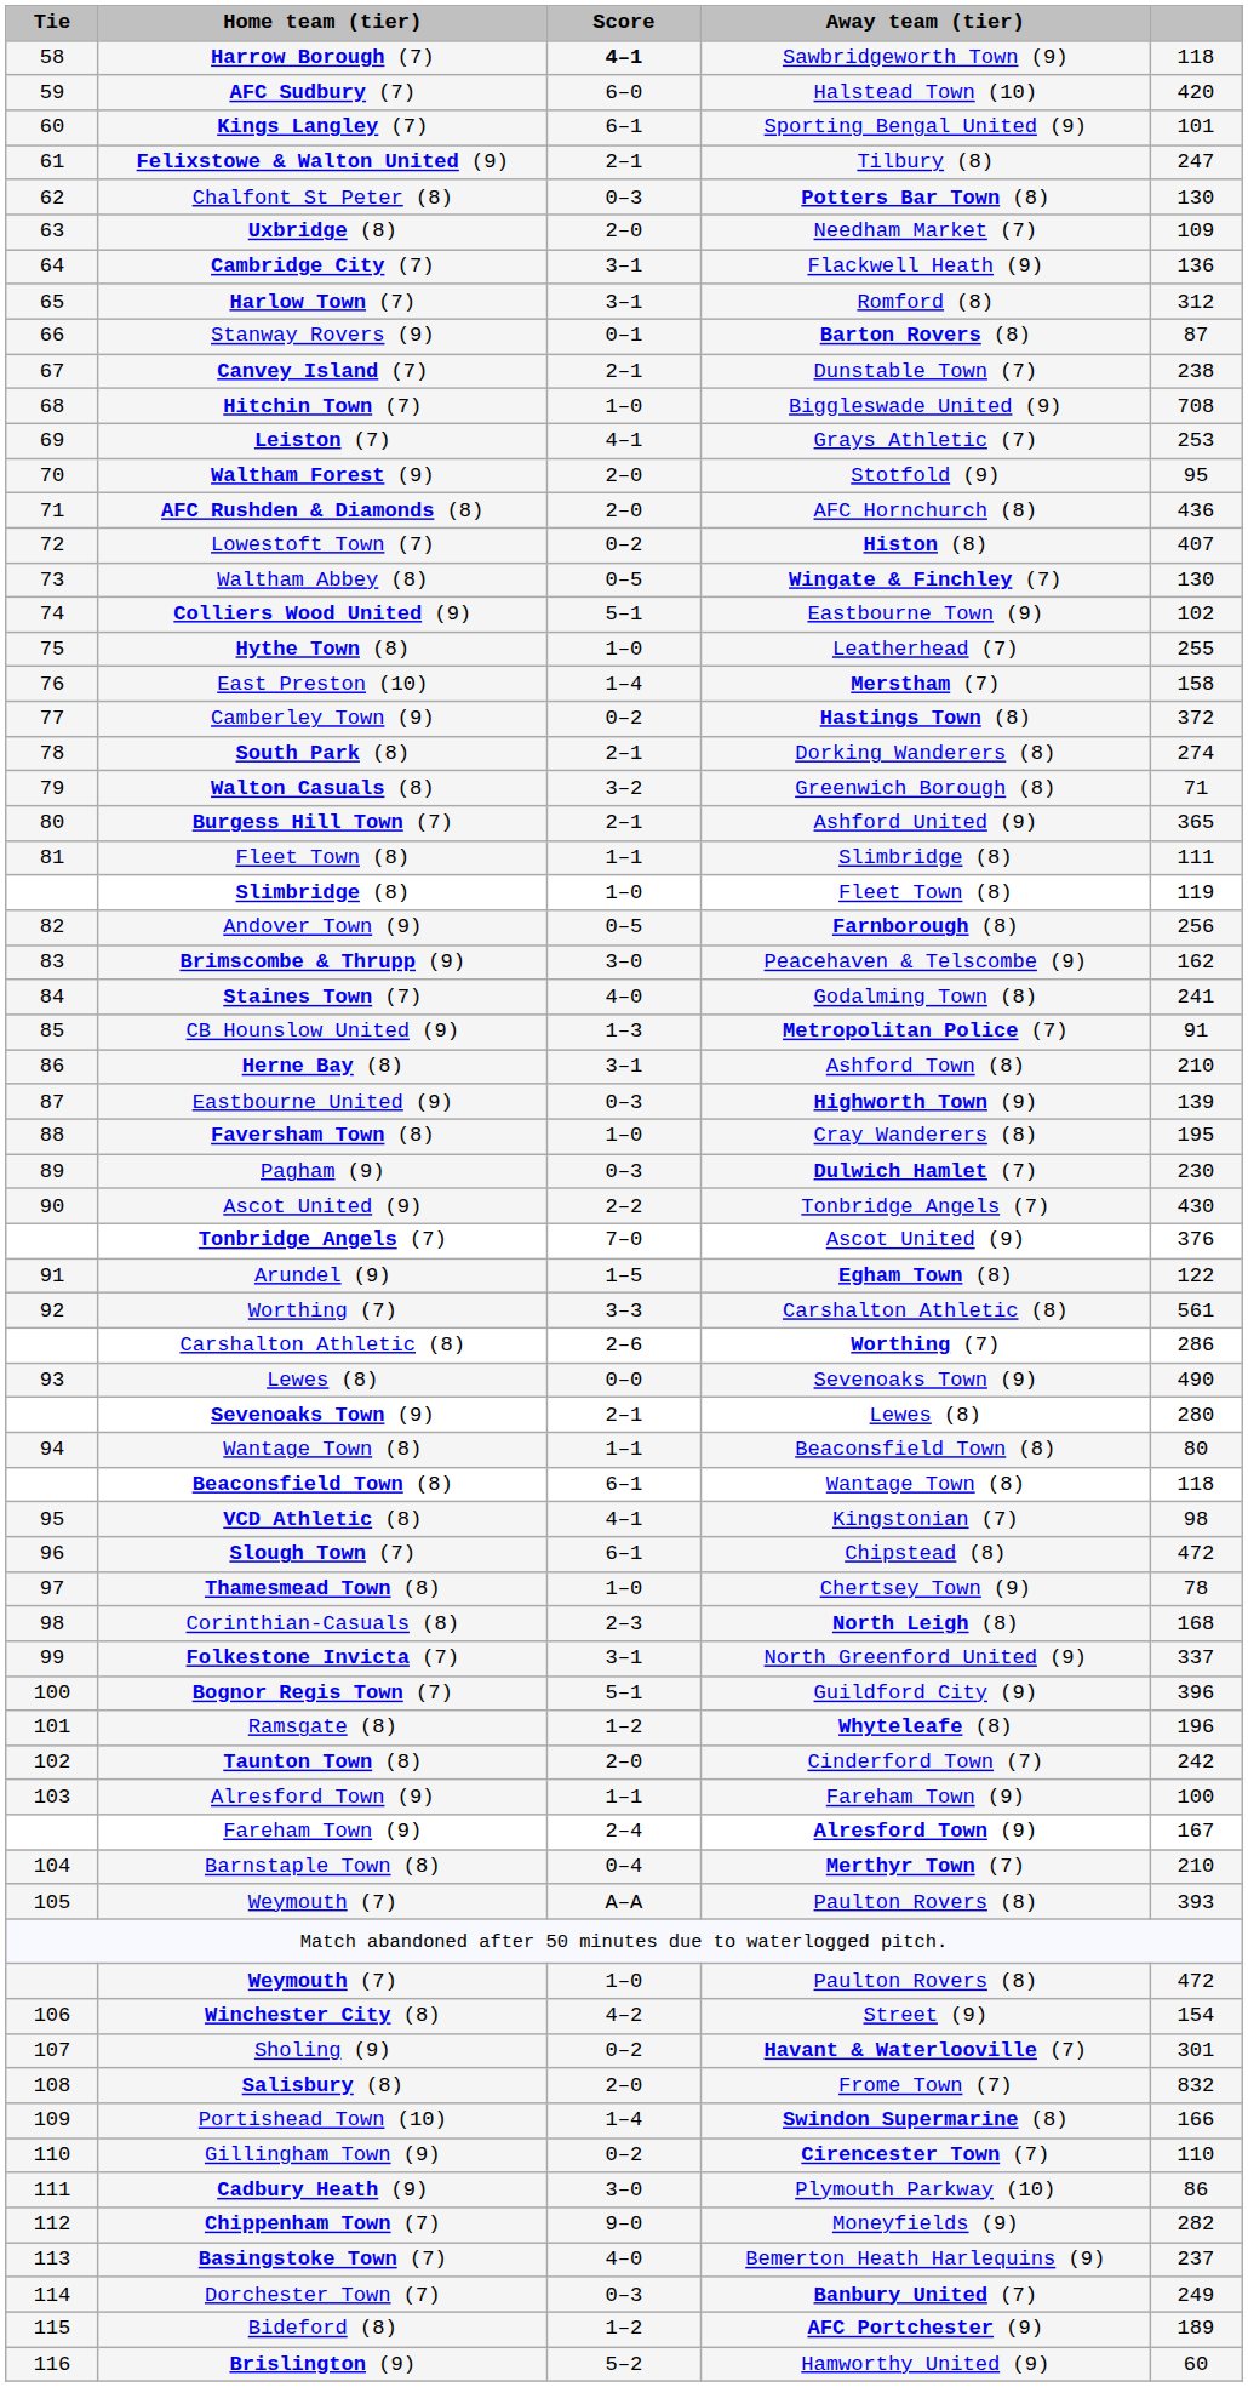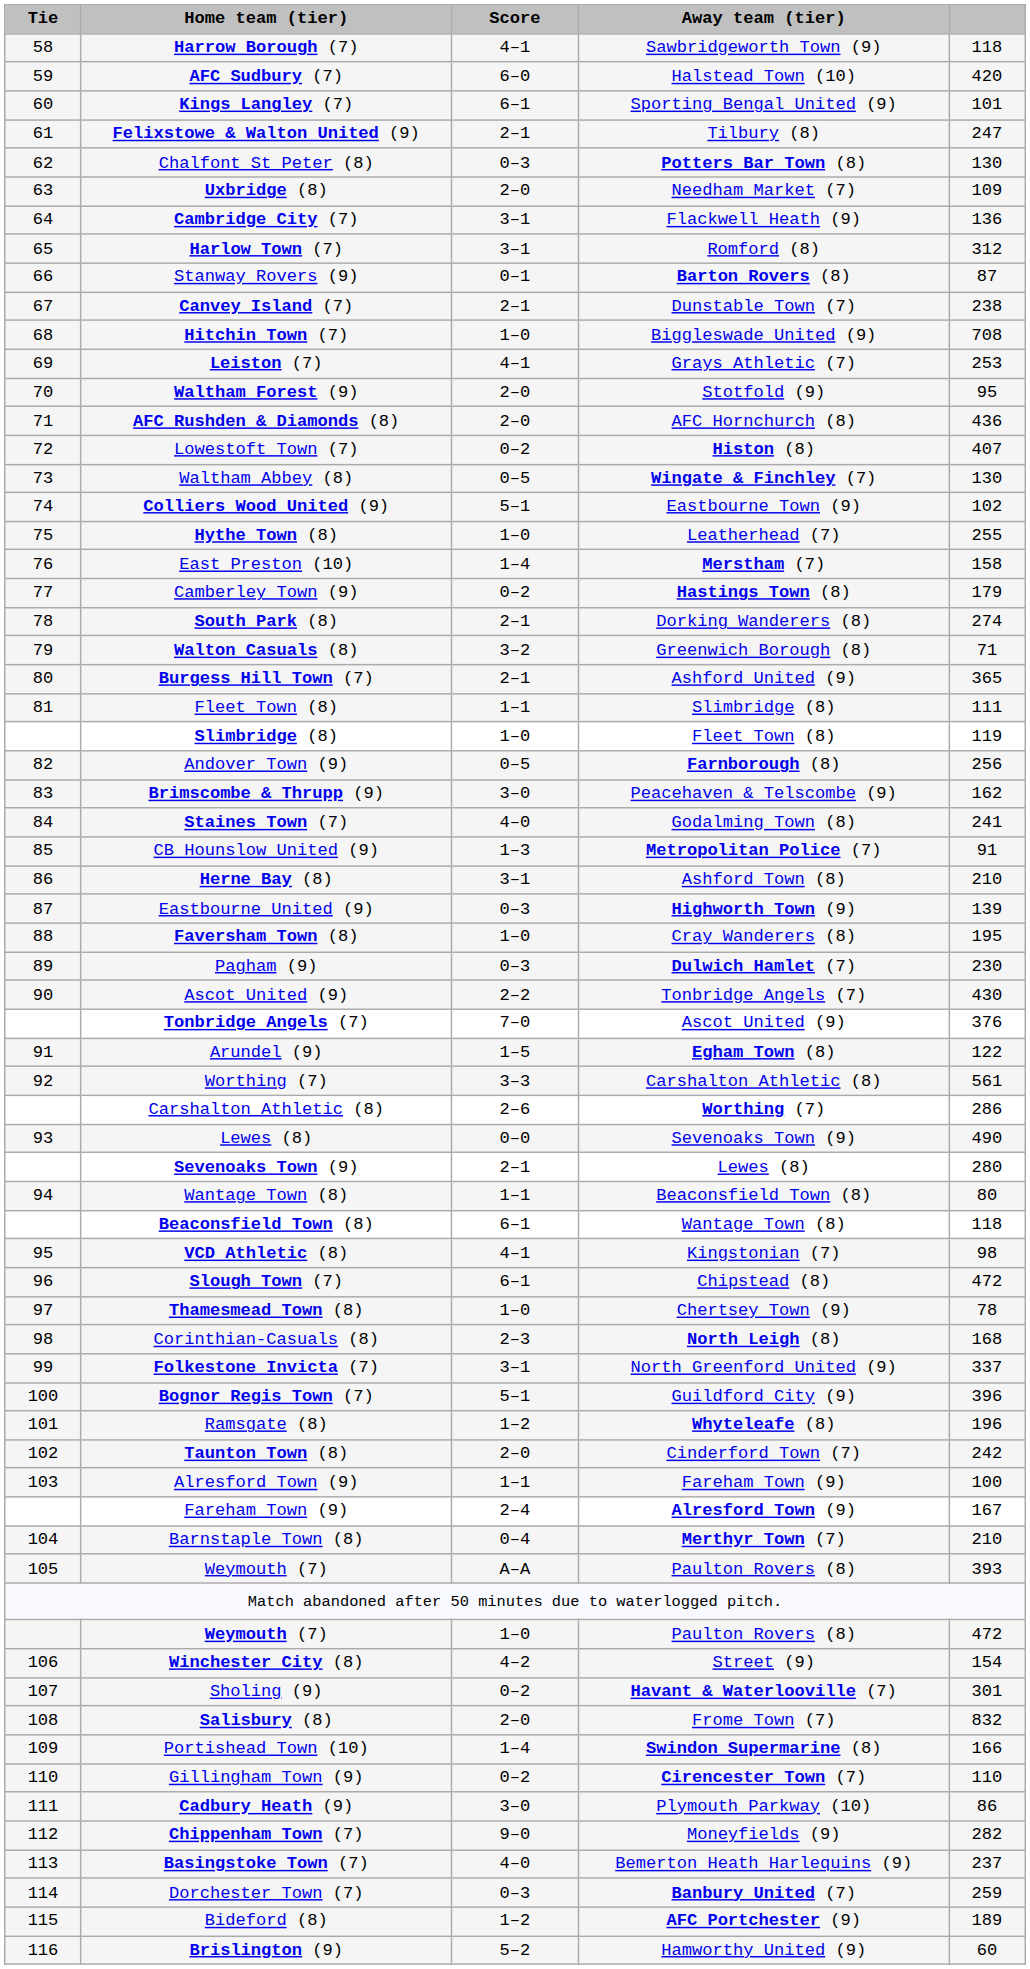Harrow Borough (7) | Score: bold -> normal
Camberley Town (9) | column 5: 372 -> 179
Dorchester Town (7) | column 5: 249 -> 259
